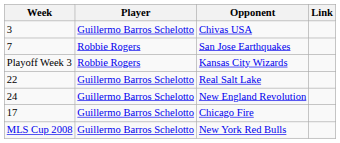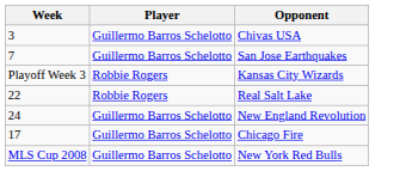- column: Link
San Jose Earthquakes | Player: Robbie Rogers -> Guillermo Barros Schelotto
Real Salt Lake | Player: Guillermo Barros Schelotto -> Robbie Rogers
